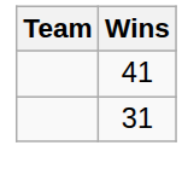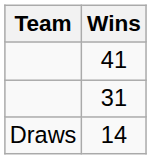+ row: Draws | 14
